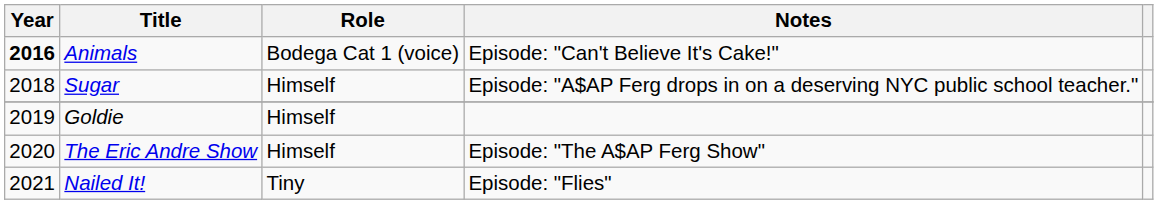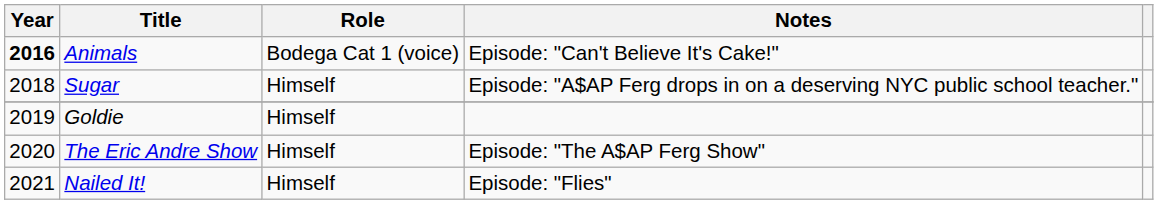Nailed It! | Role: Tiny -> Himself
